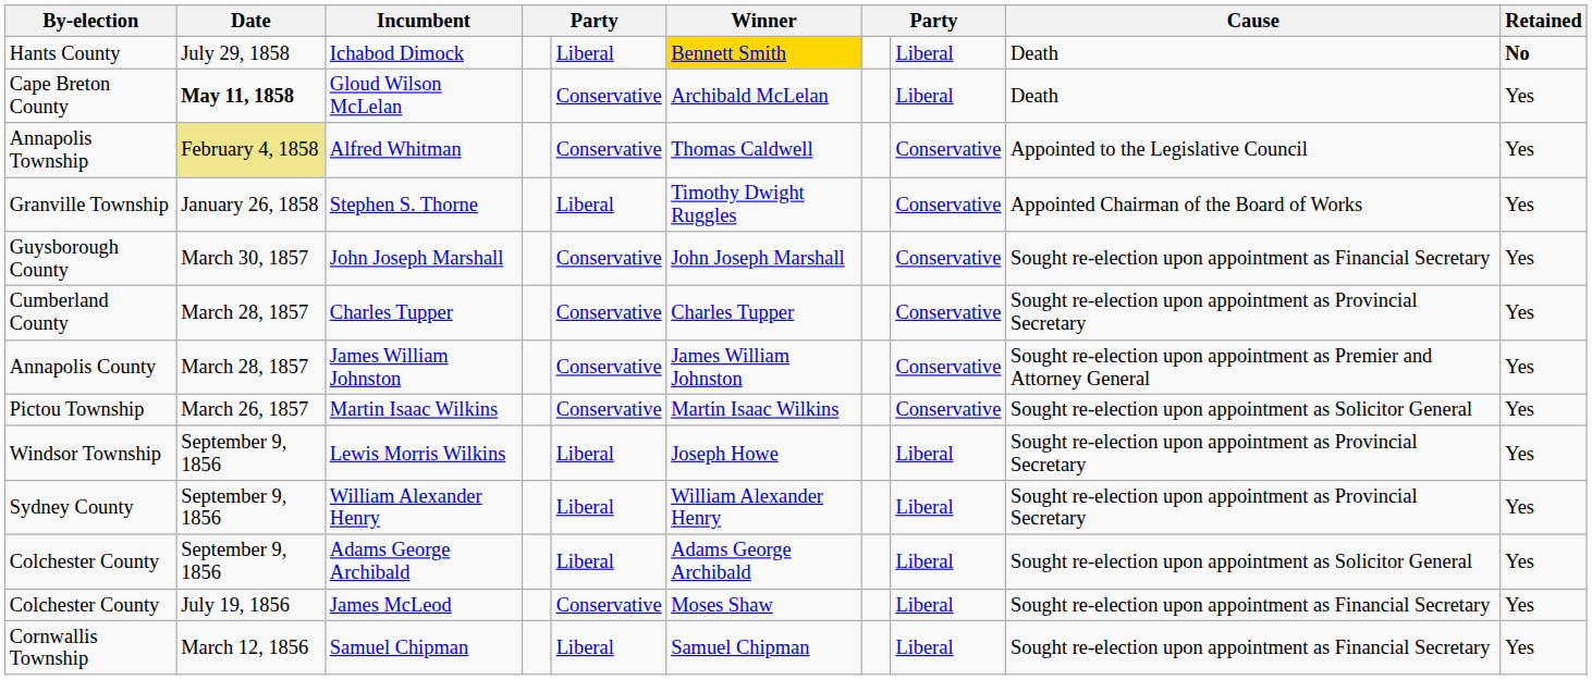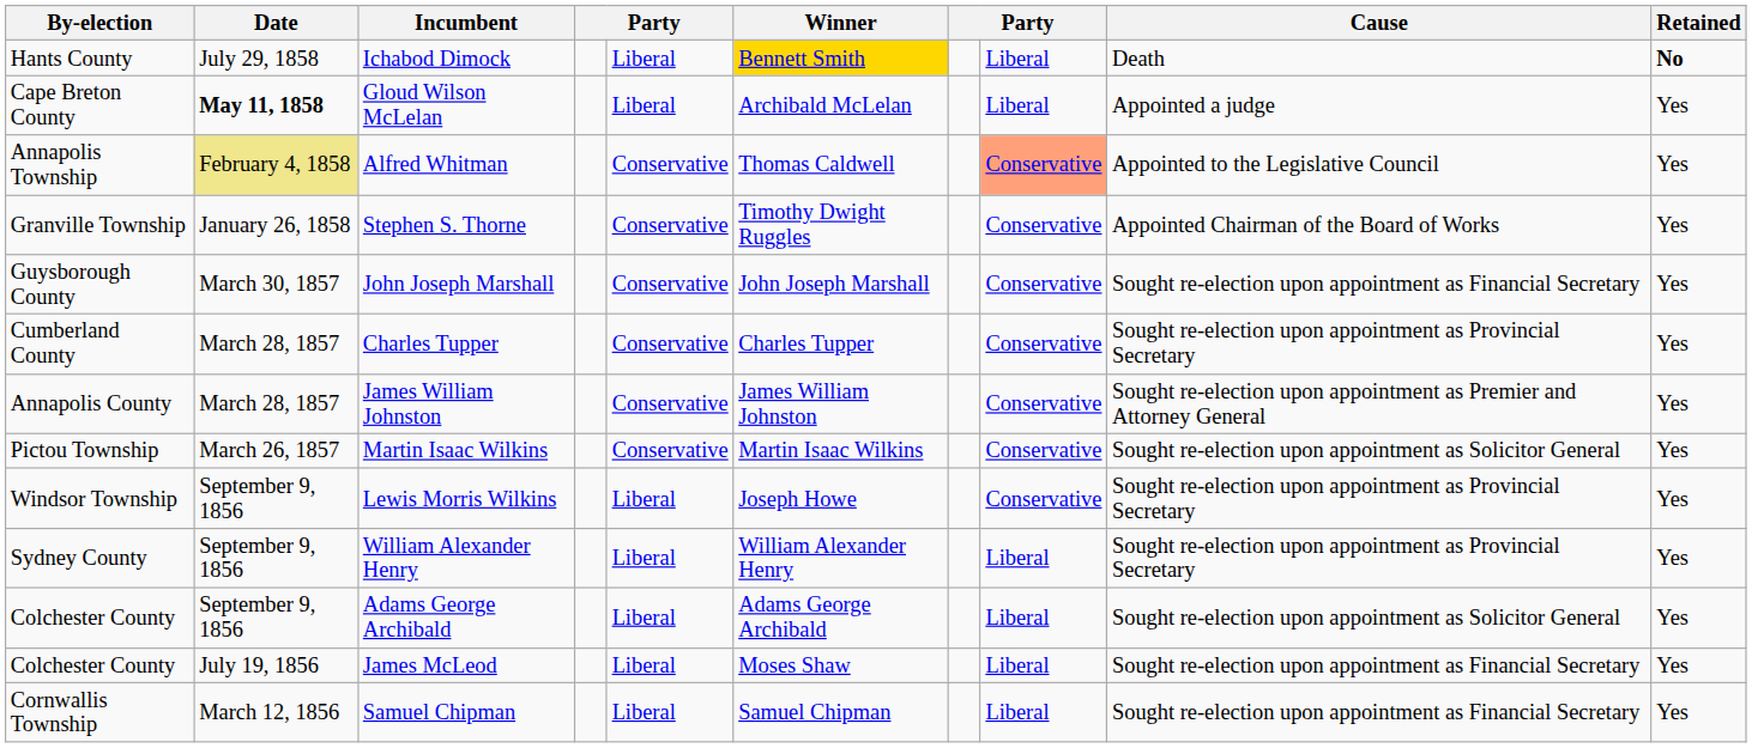Gloud Wilson McLelan | column 5: Conservative -> Liberal
Gloud Wilson McLelan | Cause: Death -> Appointed a judge
Alfred Whitman | column 8: no background -> lightsalmon background
Stephen S. Thorne | column 5: Liberal -> Conservative
Lewis Morris Wilkins | column 8: Liberal -> Conservative
James McLeod | column 5: Conservative -> Liberal
